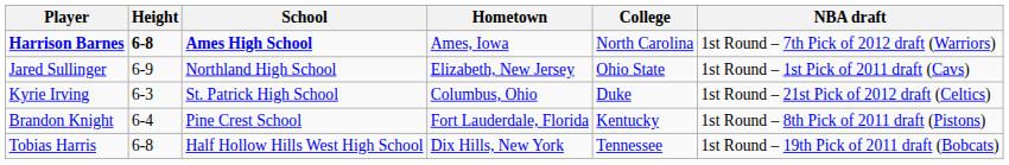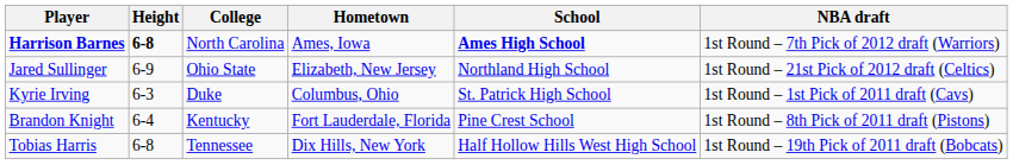columns swapped: School <-> College
Jared Sullinger | NBA draft: 1st Round – 1st Pick of 2011 draft (Cavs) -> 1st Round – 21st Pick of 2012 draft (Celtics)
Kyrie Irving | NBA draft: 1st Round – 21st Pick of 2012 draft (Celtics) -> 1st Round – 1st Pick of 2011 draft (Cavs)
